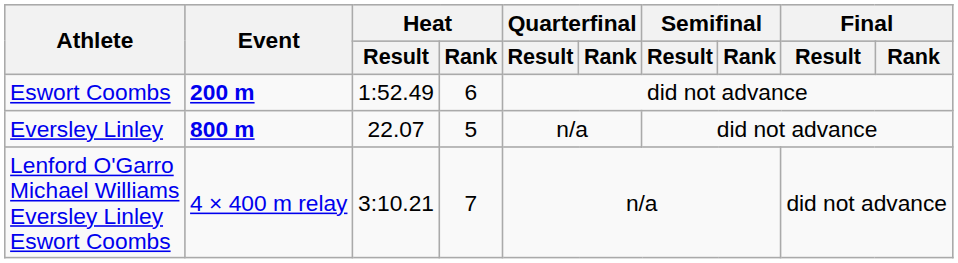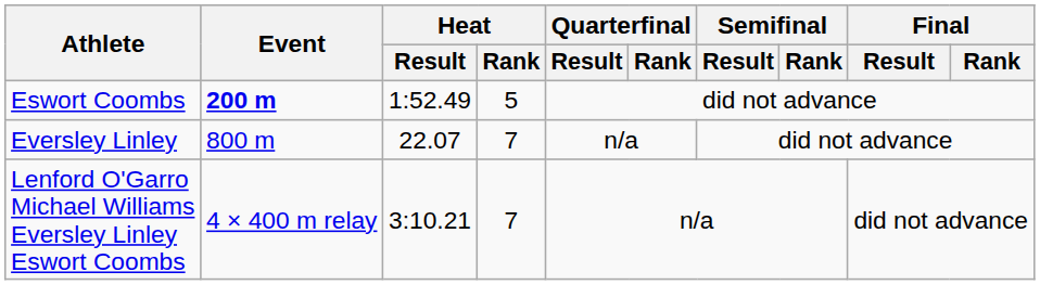Eswort Coombs | Heat / Rank: 6 -> 5
Eversley Linley | Event: bold -> normal
Eversley Linley | Heat / Rank: 5 -> 7
